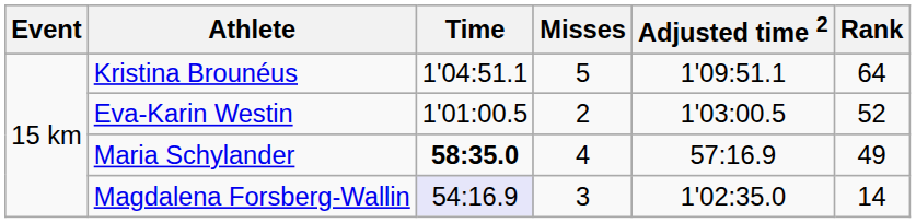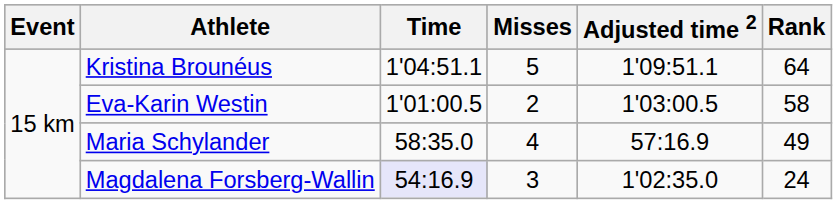Eva-Karin Westin | Rank: 52 -> 58
Maria Schylander | Time: bold -> normal
Magdalena Forsberg-Wallin | Rank: 14 -> 24
